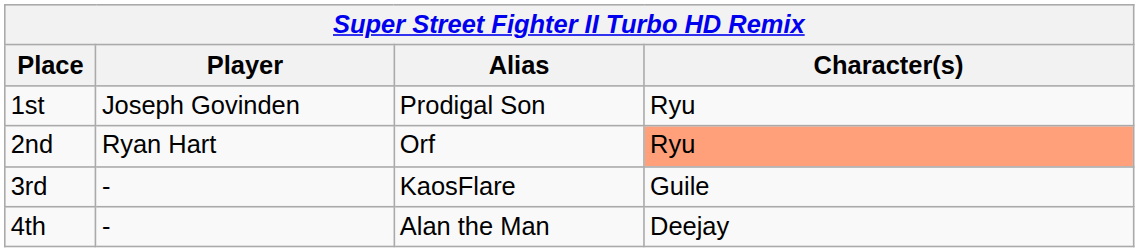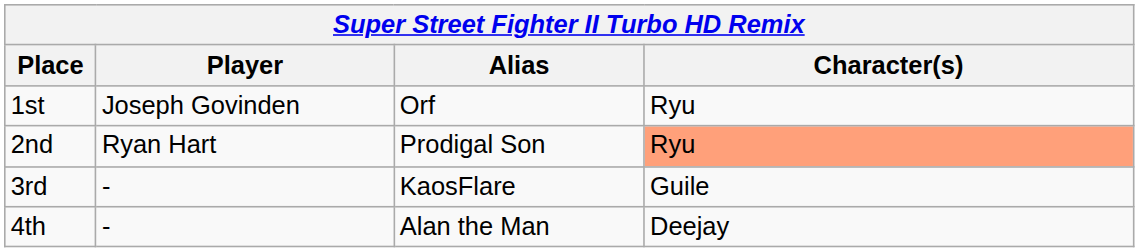1st | Alias: Prodigal Son -> Orf
2nd | Alias: Orf -> Prodigal Son
